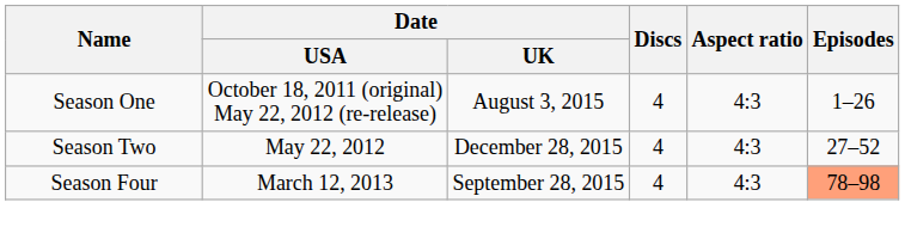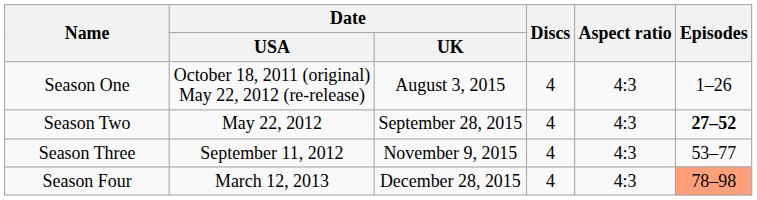Season Two | Date / UK: December 28, 2015 -> September 28, 2015
Season Two | Episodes: normal -> bold
+ row: Season Three | September 11, 2012 | November 9, 2015 | 4 | 4:3 | 53–77
Season Four | Date / UK: September 28, 2015 -> December 28, 2015
